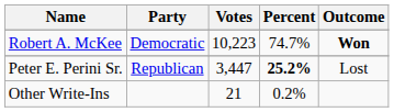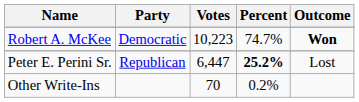Peter E. Perini Sr. | Votes: 3,447 -> 6,447
Other Write-Ins | Votes: 21 -> 70
